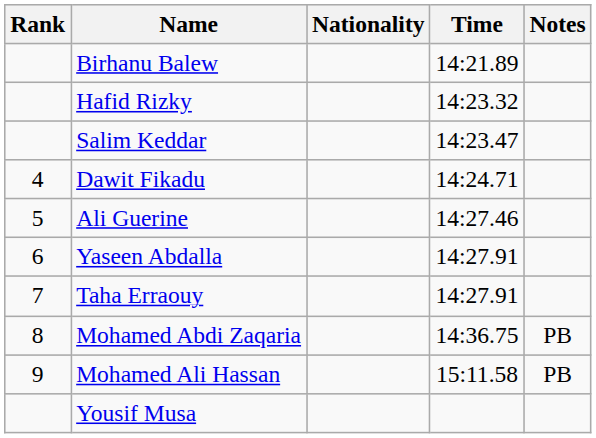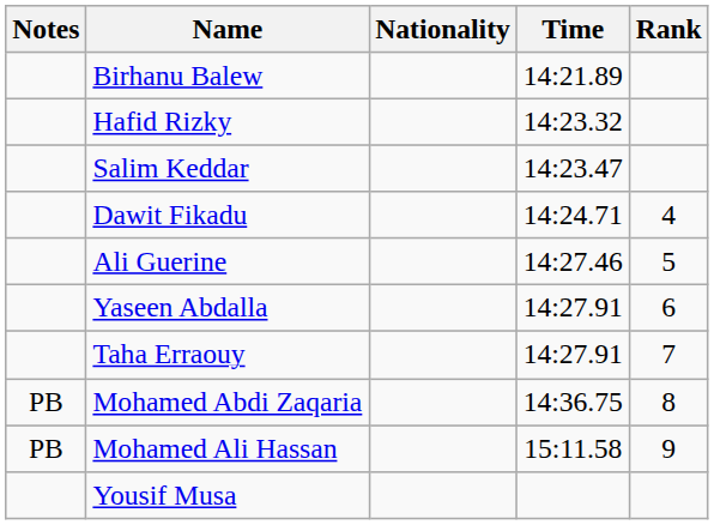columns swapped: Rank <-> Notes
